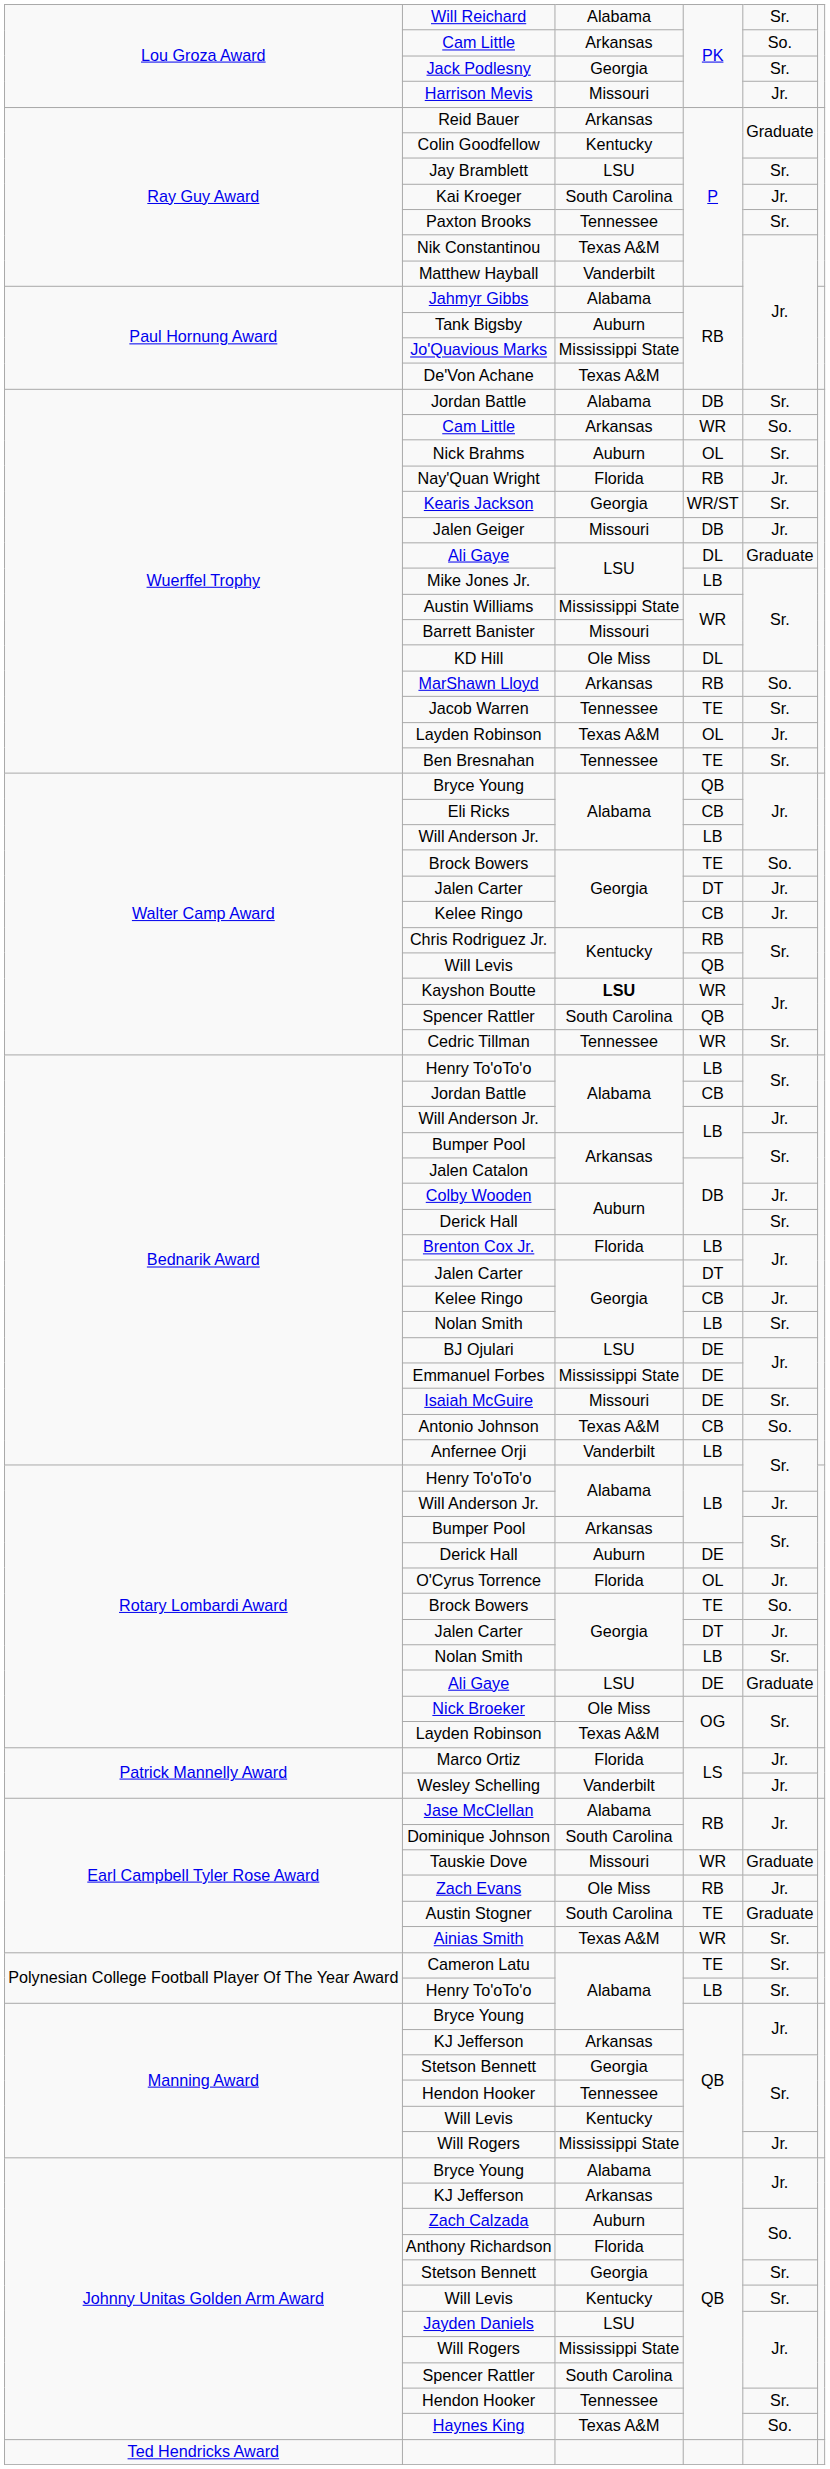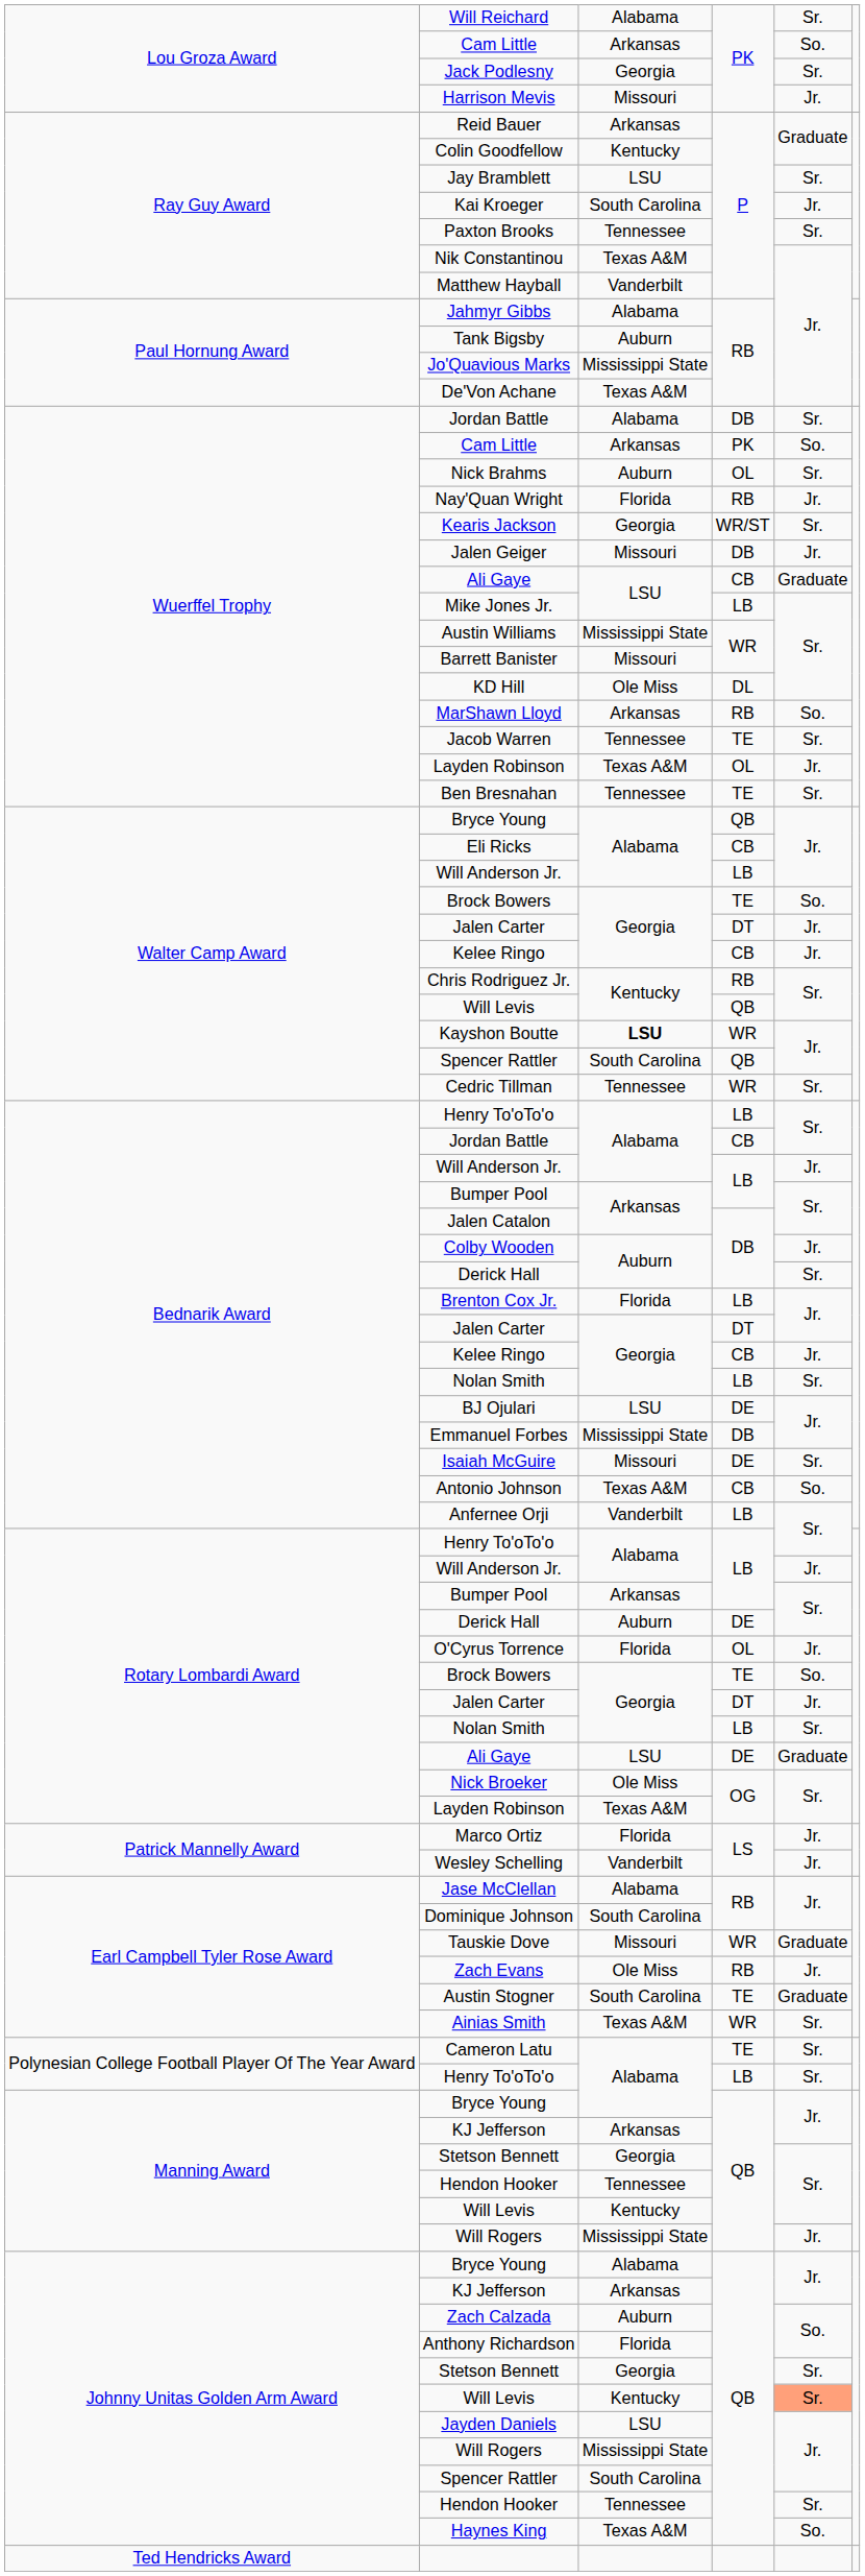Wuerffel Trophy / Cam Little | column 4: WR -> PK
Wuerffel Trophy / Ali Gaye | column 4: DL -> CB
Emmanuel Forbes | column 4: DE -> DB
Johnny Unitas Golden Arm Award / Will Levis | column 5: no background -> lightsalmon background
